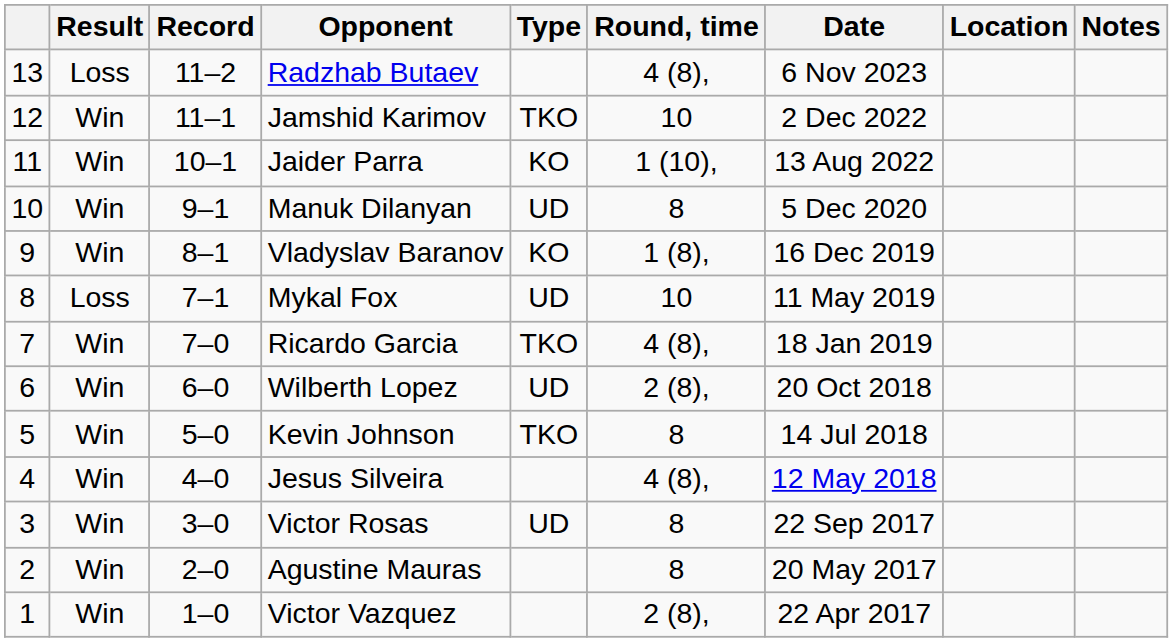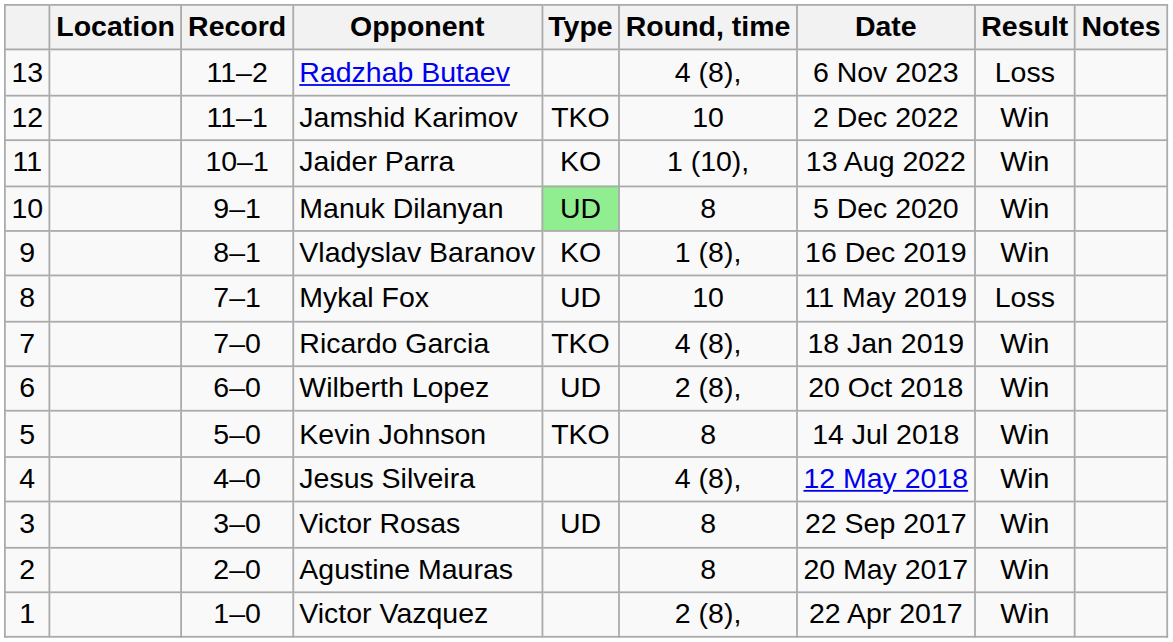columns swapped: Result <-> Location
Manuk Dilanyan | Type: no background -> lightgreen background
